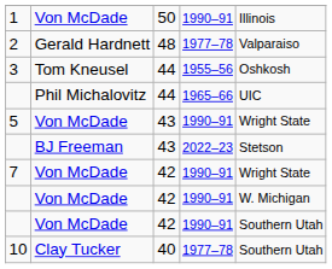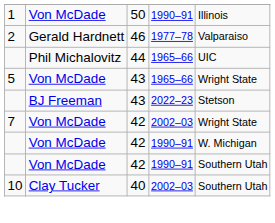2 | column 3: 48 -> 46
- row: 3 | Tom Kneusel | 44 | 1955–56 | Oshkosh
5 | column 4: 1990–91 -> 1965–66
7 | column 4: 1990–91 -> 2002–03
10 | column 4: 1977–78 -> 2002–03
